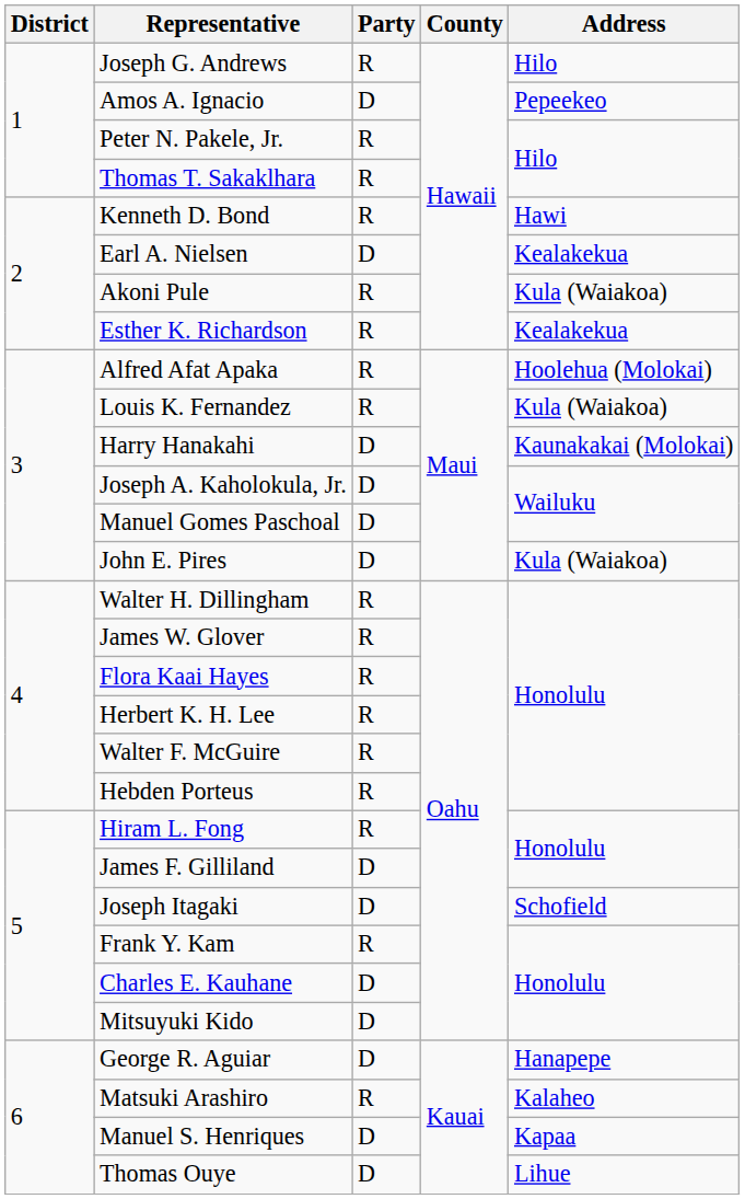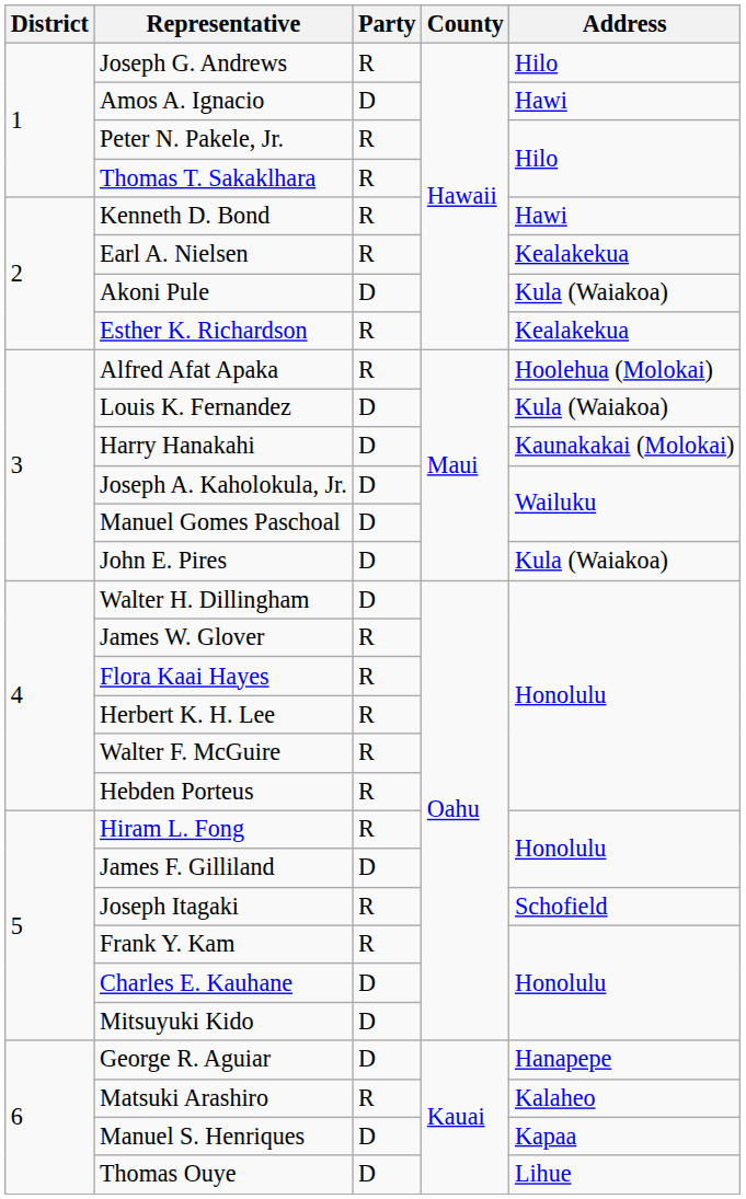Amos A. Ignacio | Address: Pepeekeo -> Hawi
Earl A. Nielsen | Party: D -> R
Akoni Pule | Party: R -> D
Louis K. Fernandez | Party: R -> D
Walter H. Dillingham | Party: R -> D
Joseph Itagaki | Party: D -> R
